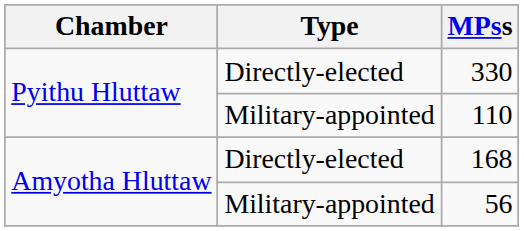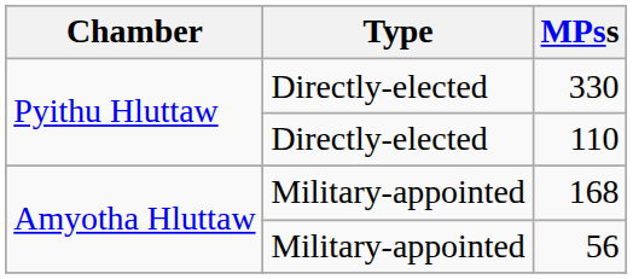110 | Type: Military-appointed -> Directly-elected
168 | Type: Directly-elected -> Military-appointed
